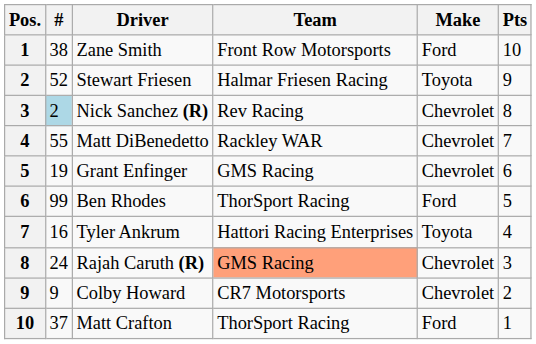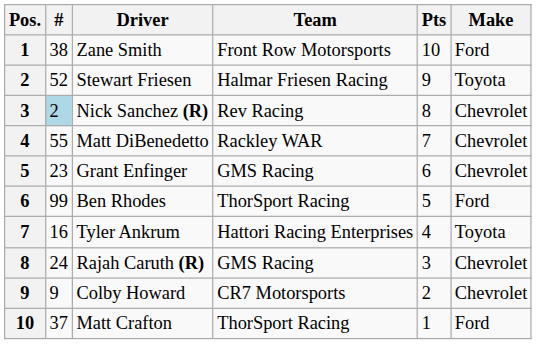columns swapped: Make <-> Pts
Grant Enfinger | #: 19 -> 23
Rajah Caruth (R) | Team: lightsalmon background -> no background
